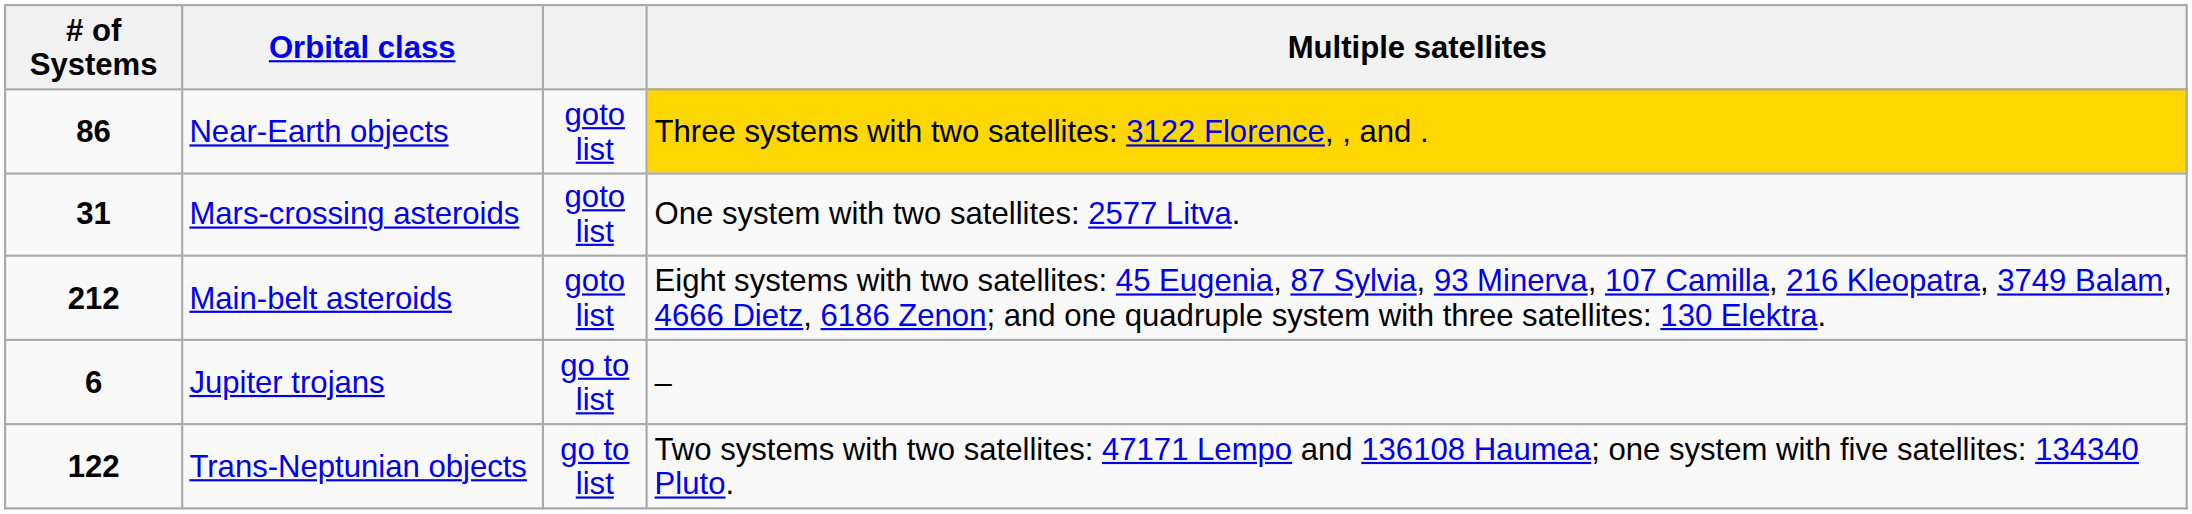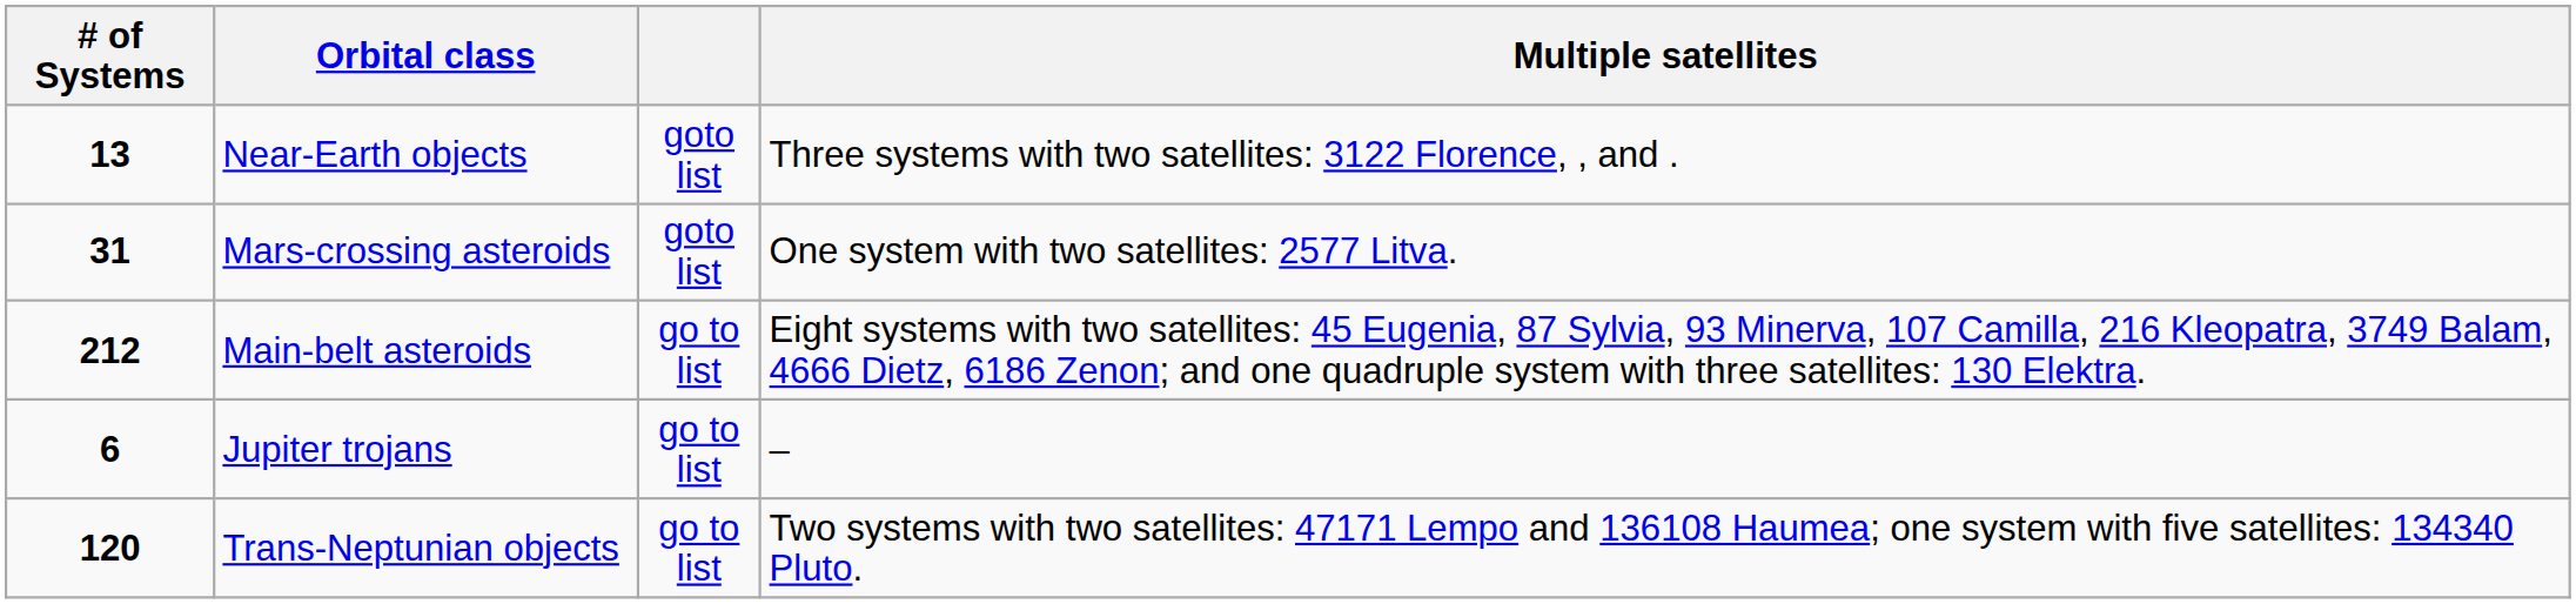Near-Earth objects | # of Systems: 86 -> 13
Near-Earth objects | Multiple satellites: gold background -> no background
Main-belt asteroids | column 3: goto list -> go to list
Trans-Neptunian objects | # of Systems: 122 -> 120
